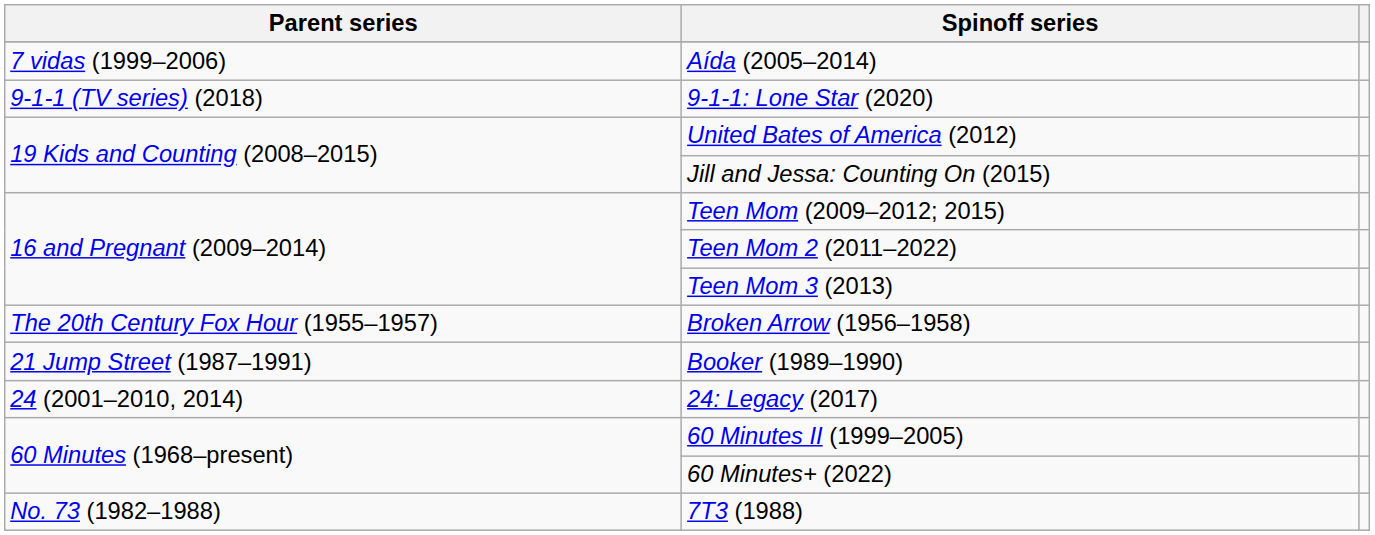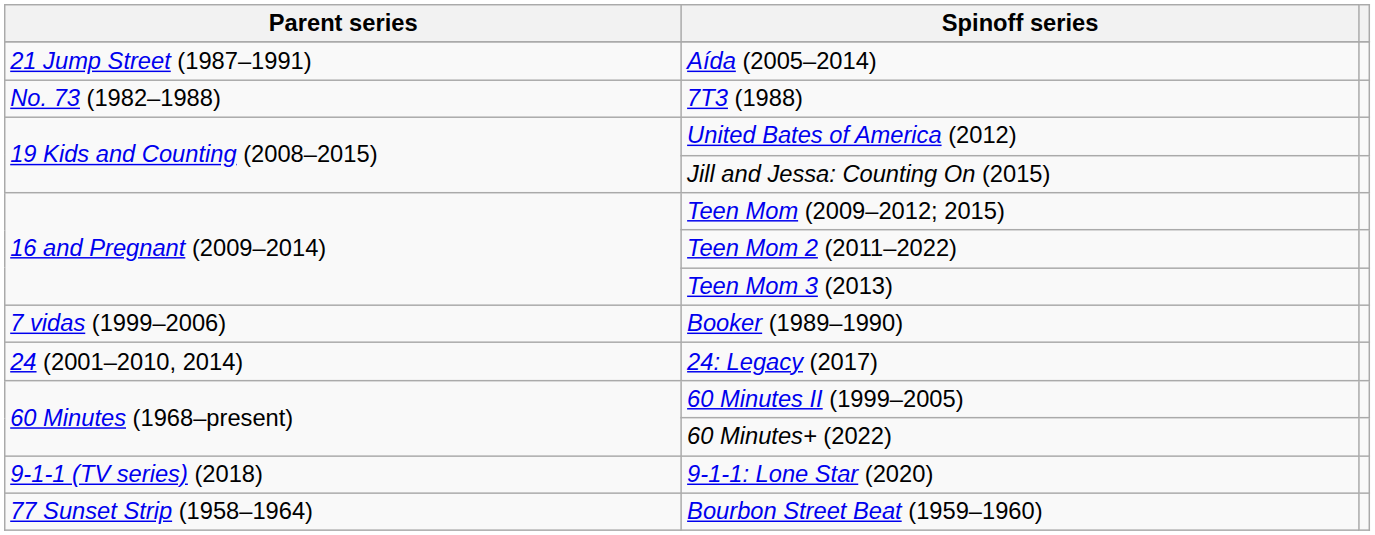Aída (2005–2014) | Parent series: 7 vidas (1999–2006) -> 21 Jump Street (1987–1991)
rows swapped: 9-1-1: Lone Star (2020) <-> 7T3 (1988)
- row: The 20th Century Fox Hour (1955–1957) | Broken Arrow (1956–1958)
Booker (1989–1990) | Parent series: 21 Jump Street (1987–1991) -> 7 vidas (1999–2006)
+ row: 77 Sunset Strip (1958–1964) | Bourbon Street Beat (1959–1960)
